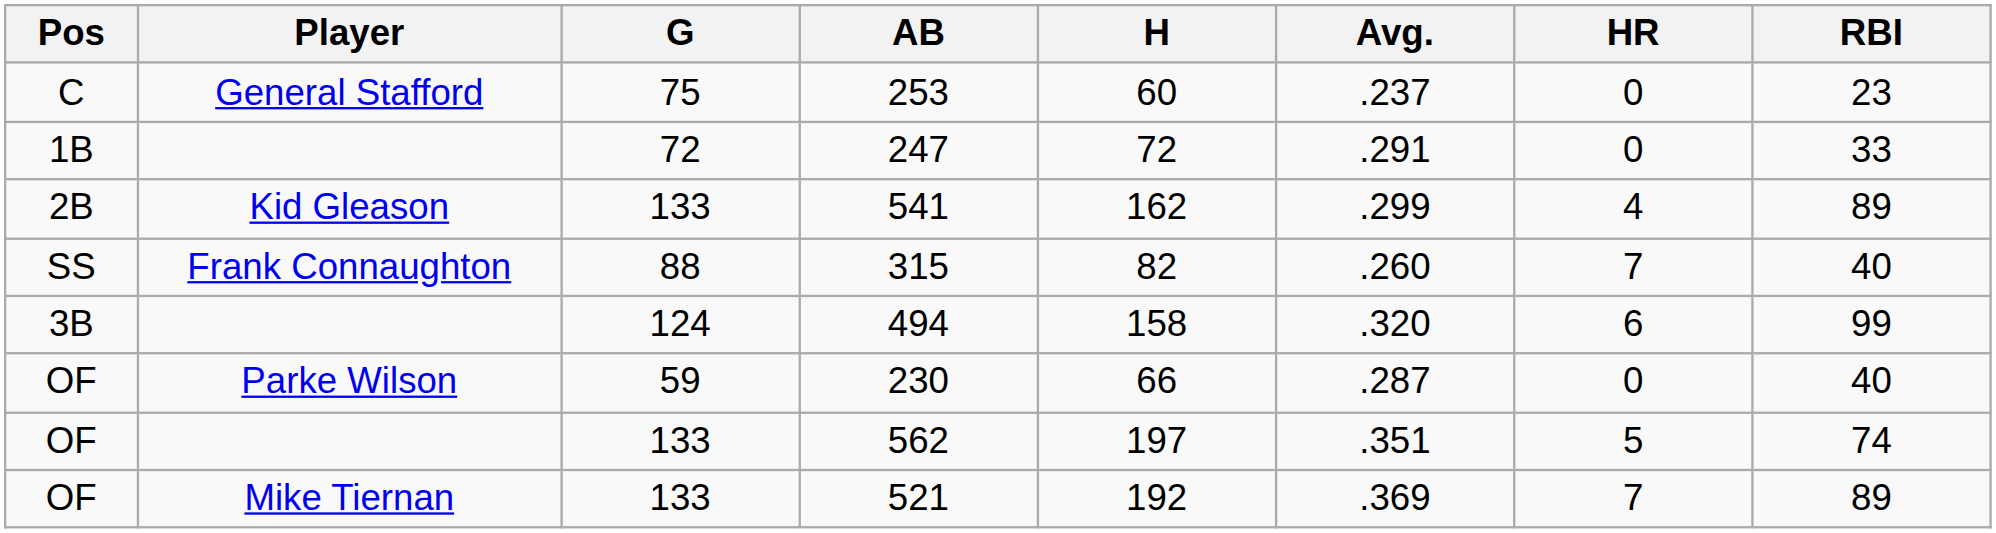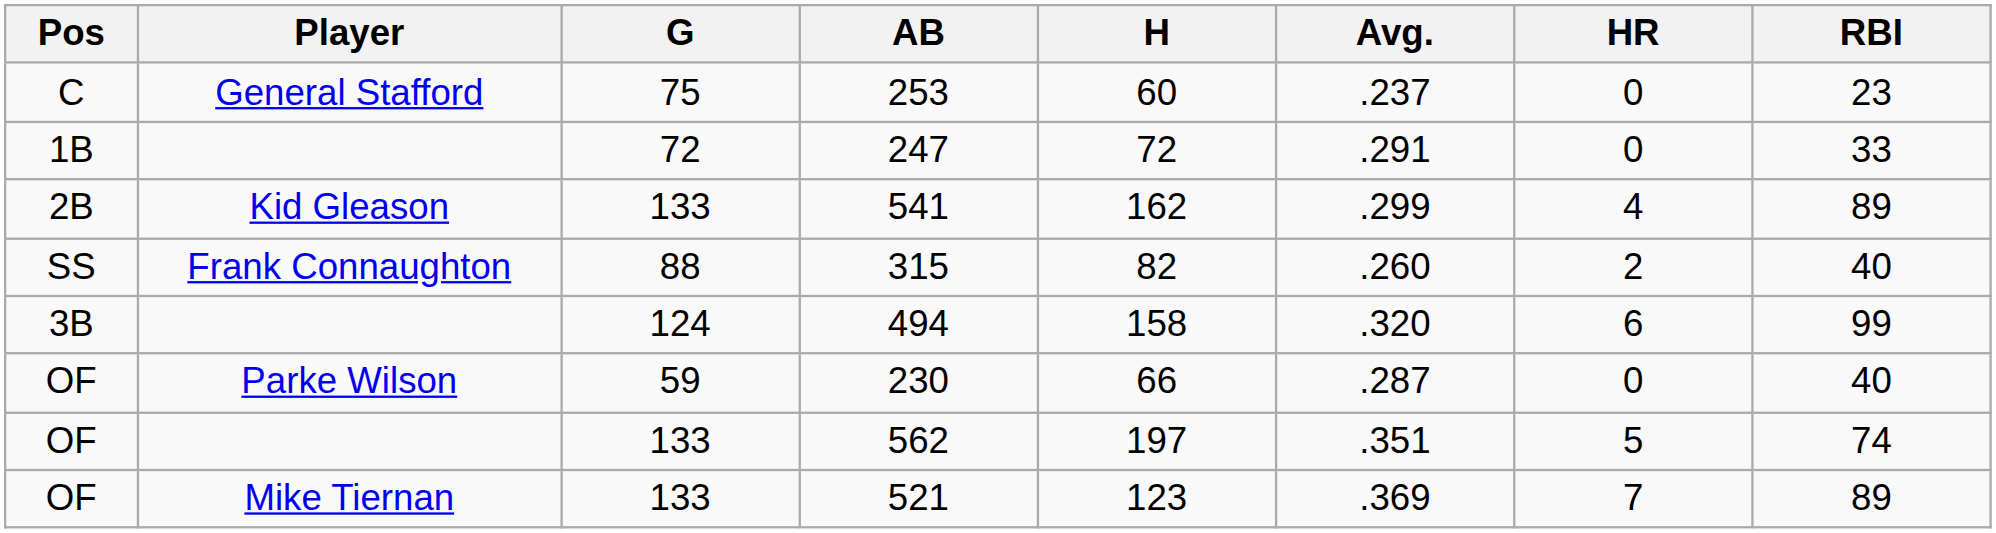315 | HR: 7 -> 2
521 | H: 192 -> 123
